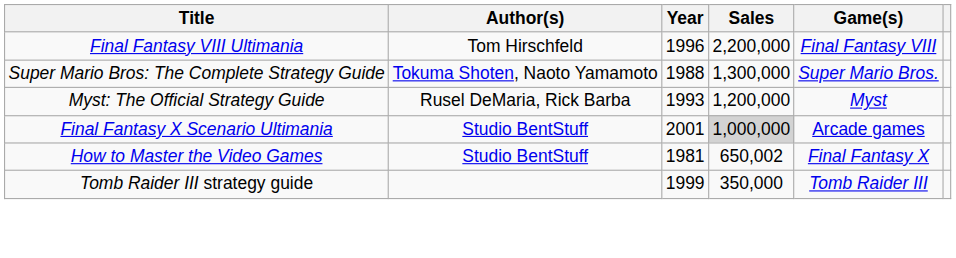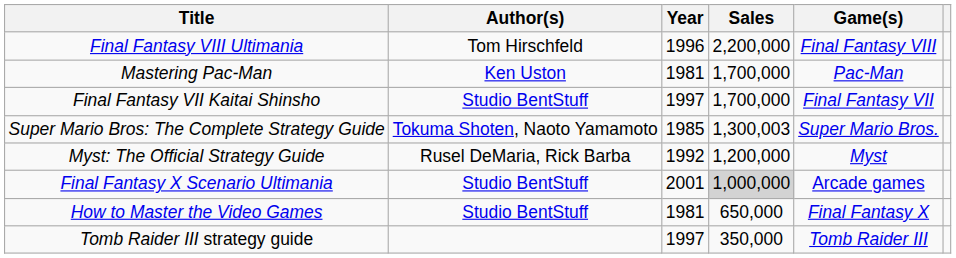+ row: Mastering Pac-Man | Ken Uston | 1981 | 1,700,000 | Pac-Man
+ row: Final Fantasy VII Kaitai Shinsho | Studio BentStuff | 1997 | 1,700,000 | Final Fantasy VII
Super Mario Bros: The Complete Strategy Guide | Year: 1988 -> 1985
Super Mario Bros: The Complete Strategy Guide | Sales: 1,300,000 -> 1,300,003
Myst: The Official Strategy Guide | Year: 1993 -> 1992
How to Master the Video Games | Sales: 650,002 -> 650,000
Tomb Raider III strategy guide | Year: 1999 -> 1997
